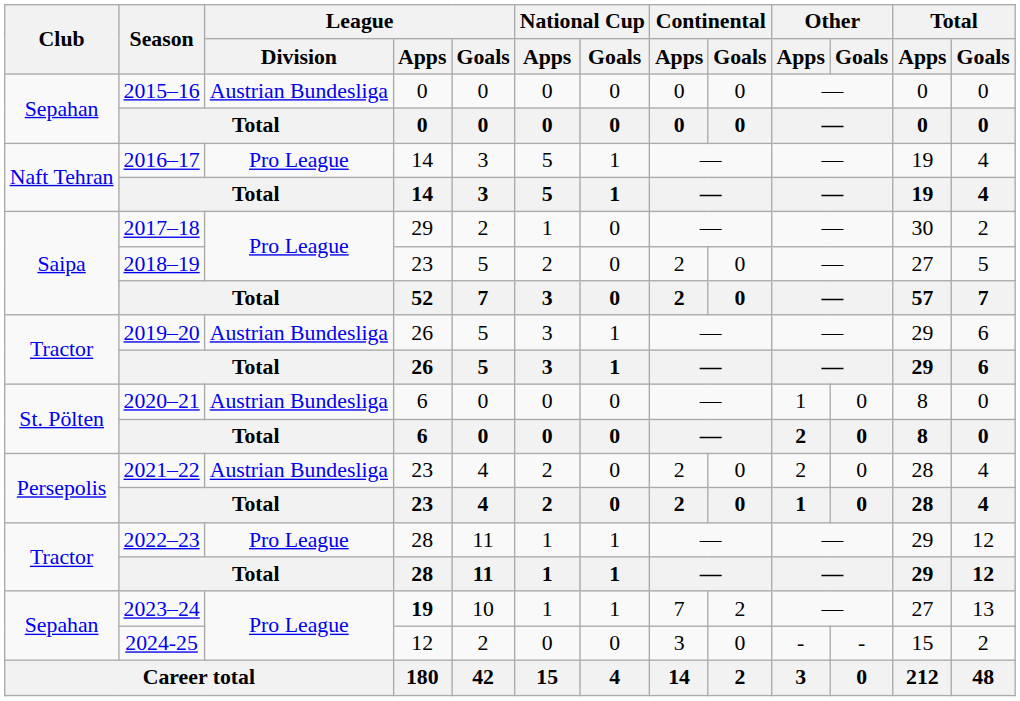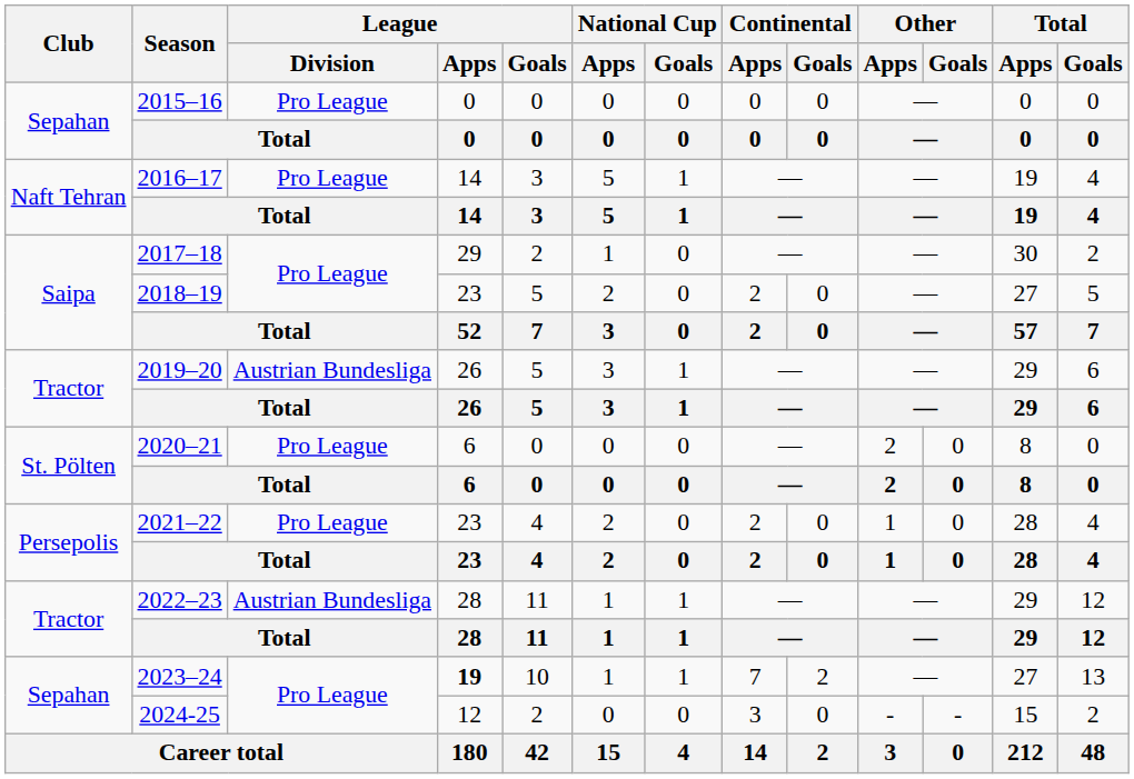2015–16 | League / Division: Austrian Bundesliga -> Pro League
2020–21 | League / Division: Austrian Bundesliga -> Pro League
2020–21 | Other / Apps: 1 -> 2
2021–22 | League / Division: Austrian Bundesliga -> Pro League
2021–22 | Other / Apps: 2 -> 1
2022–23 | League / Division: Pro League -> Austrian Bundesliga
